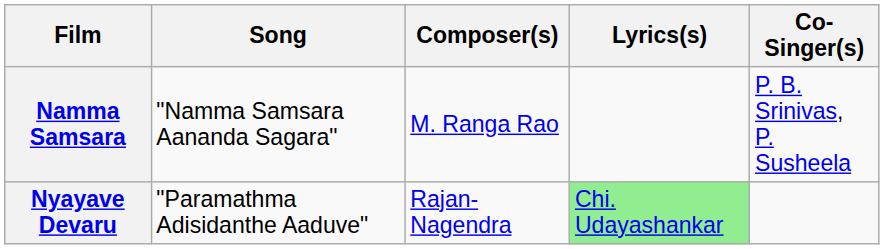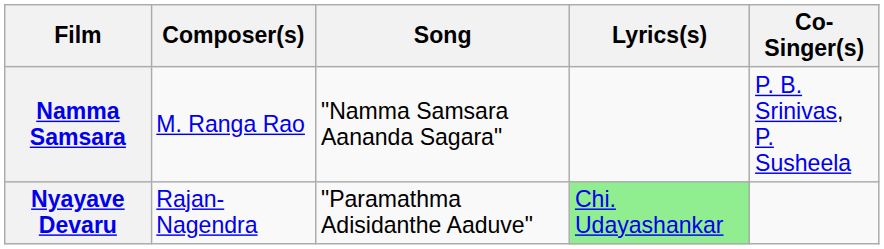columns swapped: Song <-> Composer(s)
